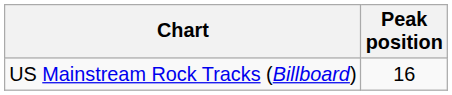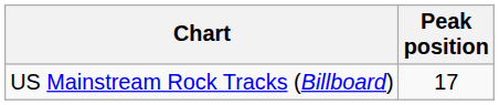US Mainstream Rock Tracks (Billboard) | Peak position: 16 -> 17
